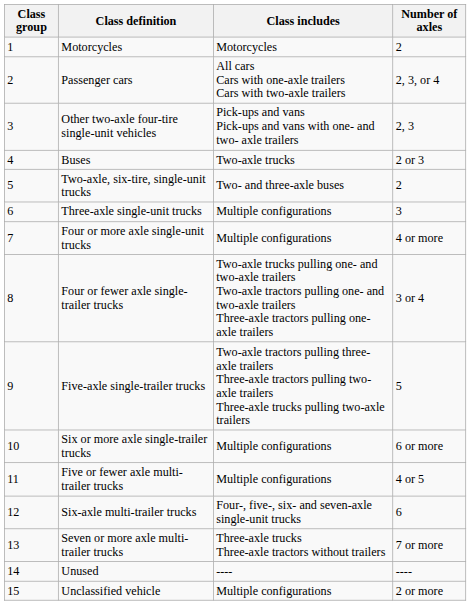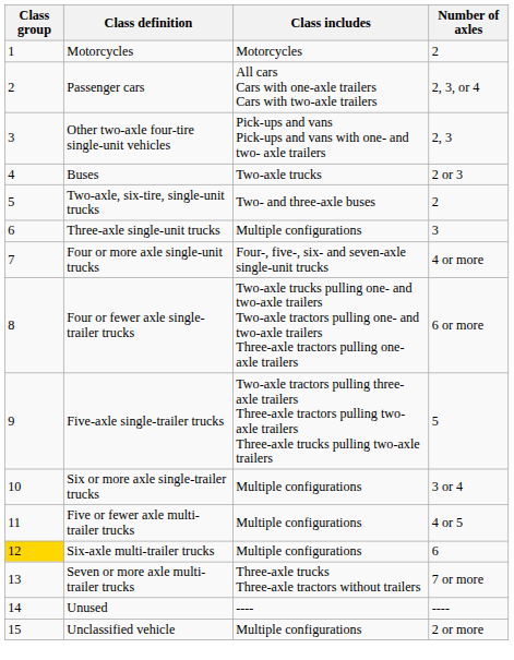Four or more axle single-unit trucks | Class includes: Multiple configurations -> Four-, five-, six- and seven-axle single-unit trucks
Four or fewer axle single-trailer trucks | Number of axles: 3 or 4 -> 6 or more
Six or more axle single-trailer trucks | Number of axles: 6 or more -> 3 or 4
Six-axle multi-trailer trucks | Class group: no background -> gold background
Six-axle multi-trailer trucks | Class includes: Four-, five-, six- and seven-axle single-unit trucks -> Multiple configurations
